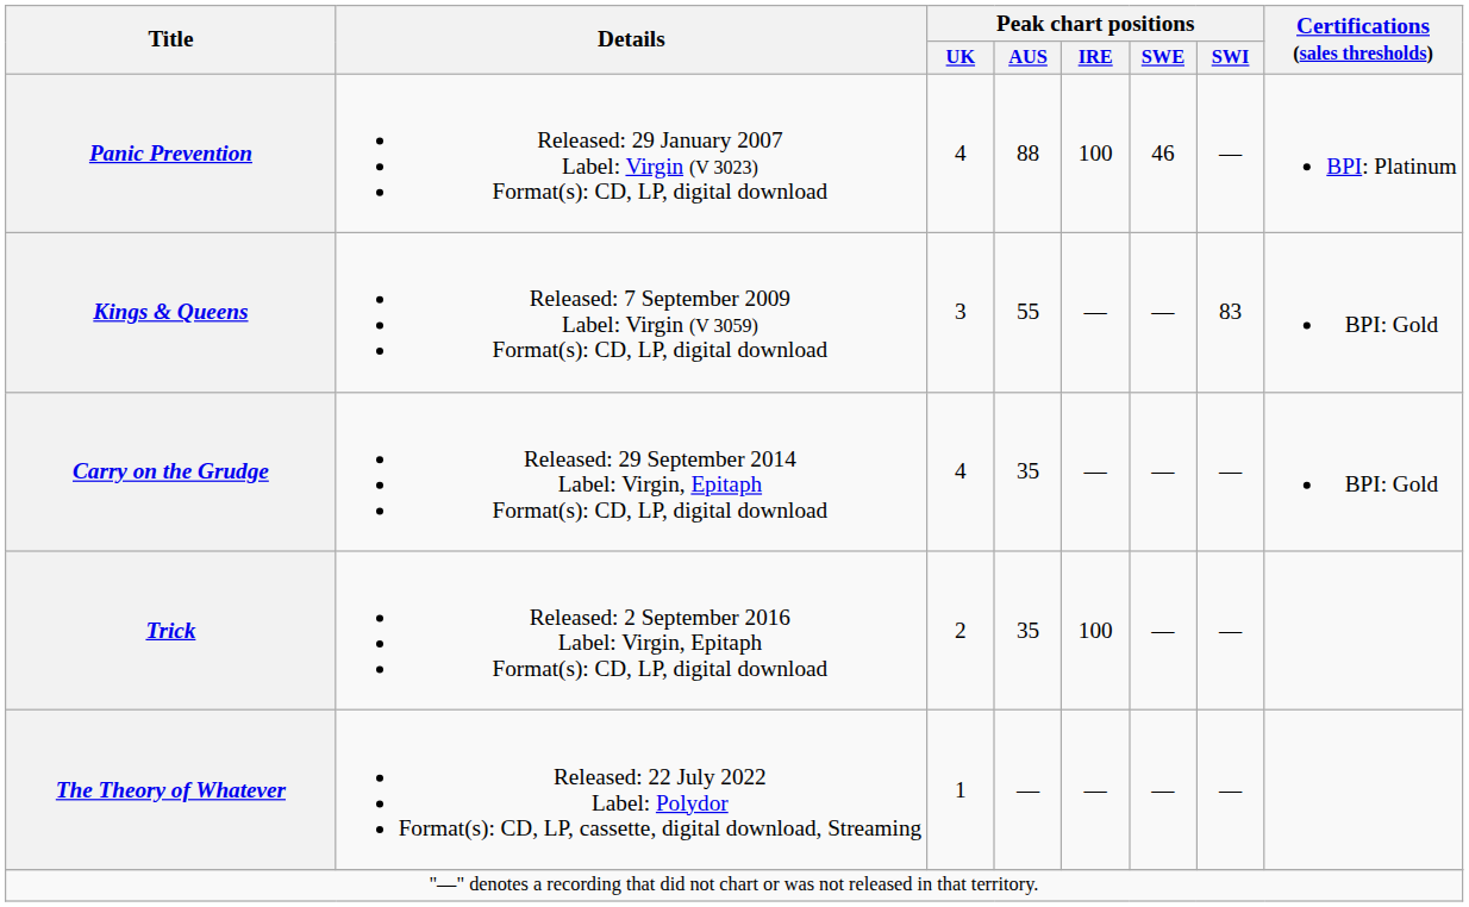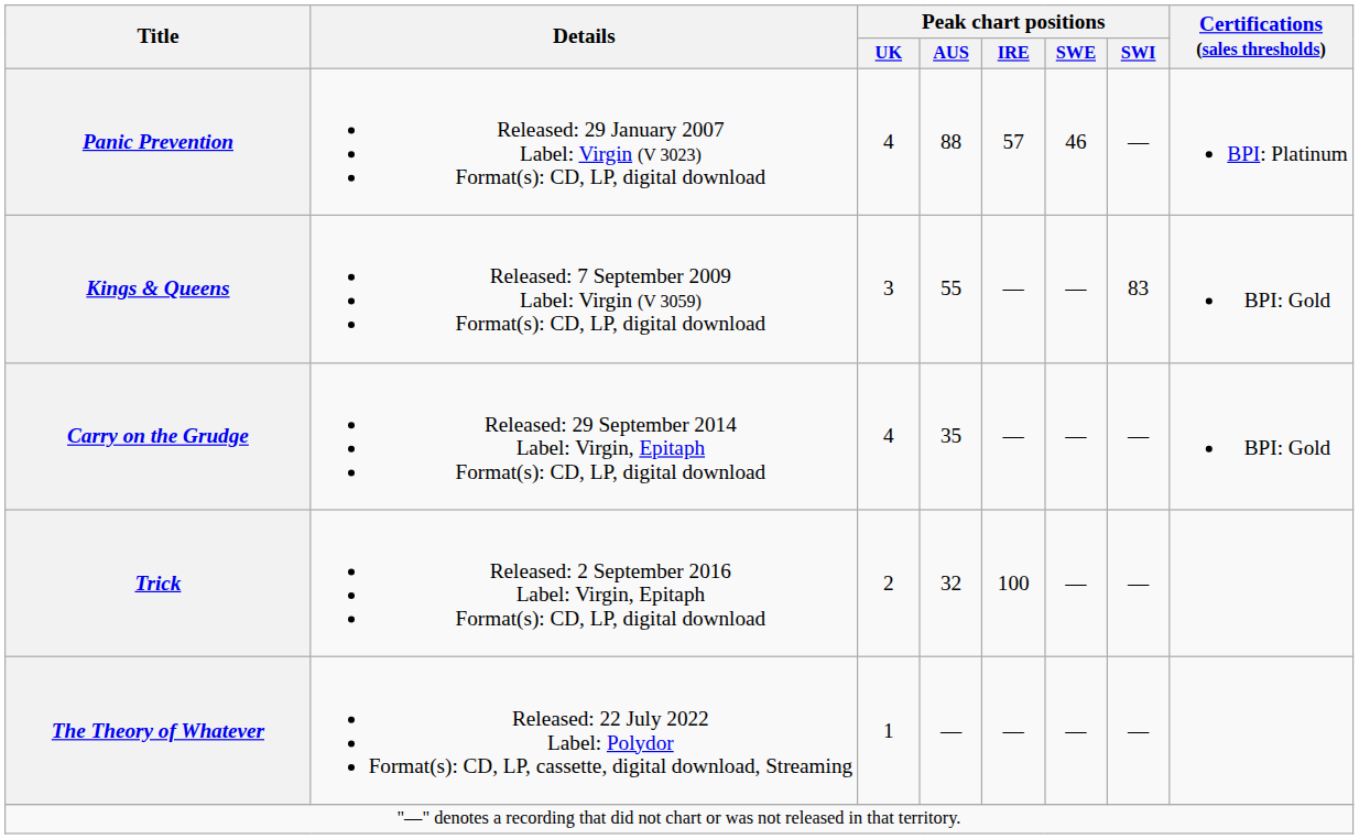Panic Prevention | Peak chart positions / IRE: 100 -> 57
Trick | Peak chart positions / AUS: 35 -> 32
